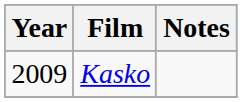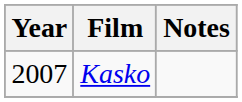Kasko | Year: 2009 -> 2007
